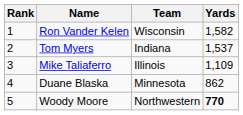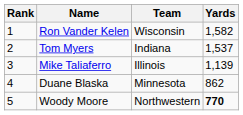Mike Taliaferro | Yards: 1,109 -> 1,139
